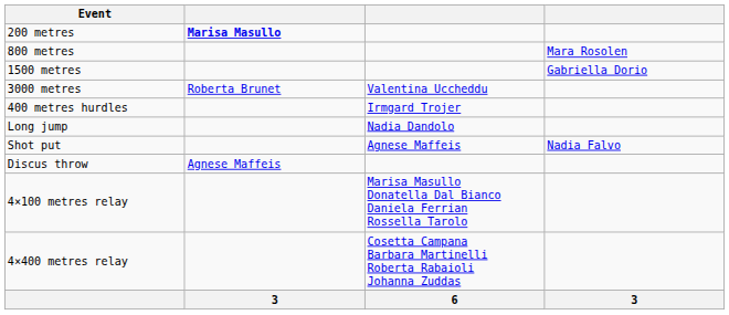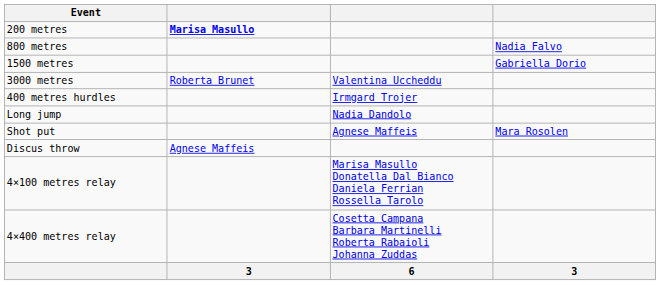800 metres | column 4: Mara Rosolen -> Nadia Falvo
Shot put | column 4: Nadia Falvo -> Mara Rosolen
